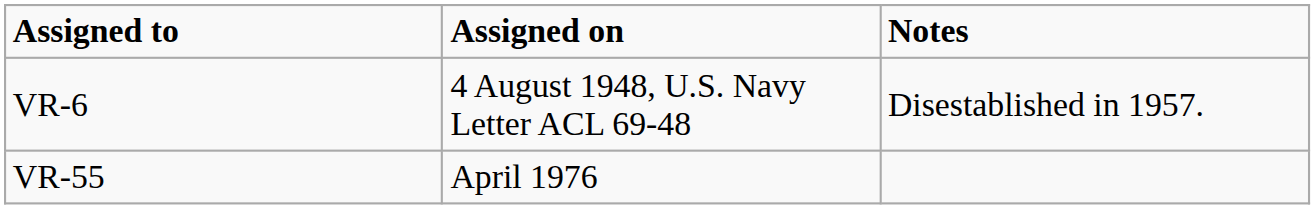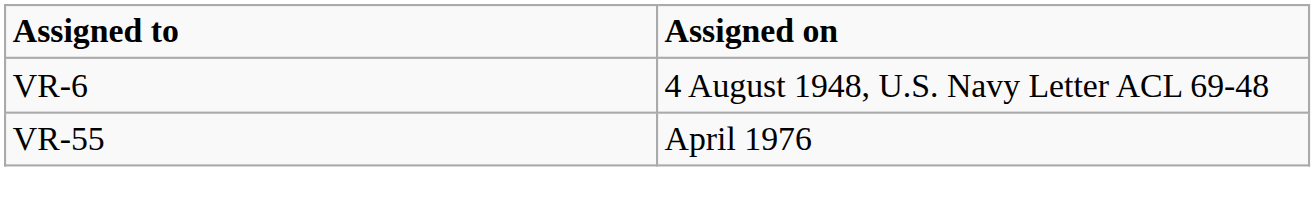- column: Notes | Disestablished in 1957.
